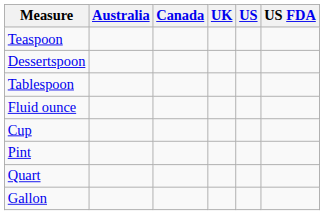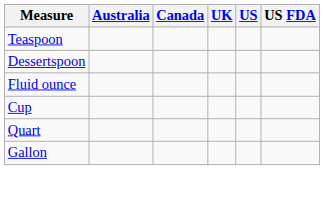- row: Tablespoon
- row: Pint
